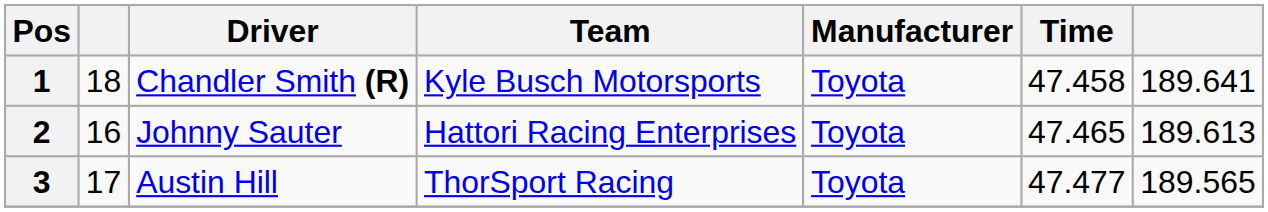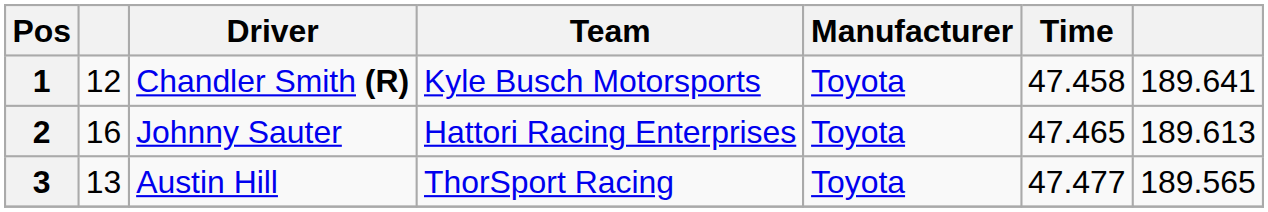1 | column 2: 18 -> 12
3 | column 2: 17 -> 13
